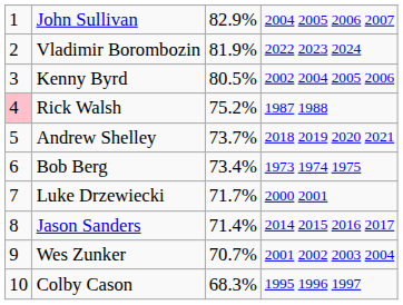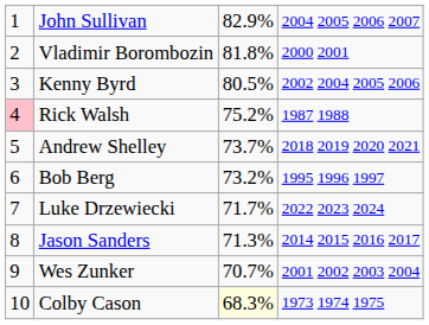Vladimir Borombozin | column 3: 81.9% -> 81.8%
Vladimir Borombozin | column 4: 2022 2023 2024 -> 2000 2001
Bob Berg | column 3: 73.4% -> 73.2%
Bob Berg | column 4: 1973 1974 1975 -> 1995 1996 1997
Luke Drzewiecki | column 4: 2000 2001 -> 2022 2023 2024
Jason Sanders | column 3: 71.4% -> 71.3%
Colby Cason | column 3: no background -> lightyellow background
Colby Cason | column 4: 1995 1996 1997 -> 1973 1974 1975
